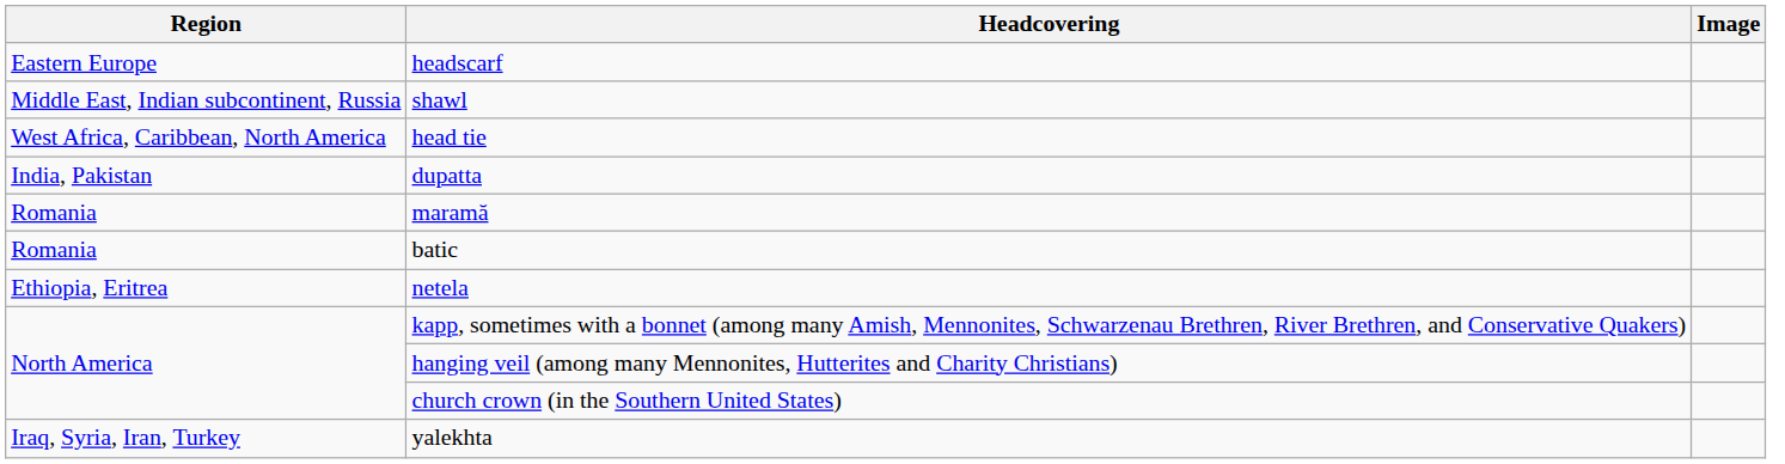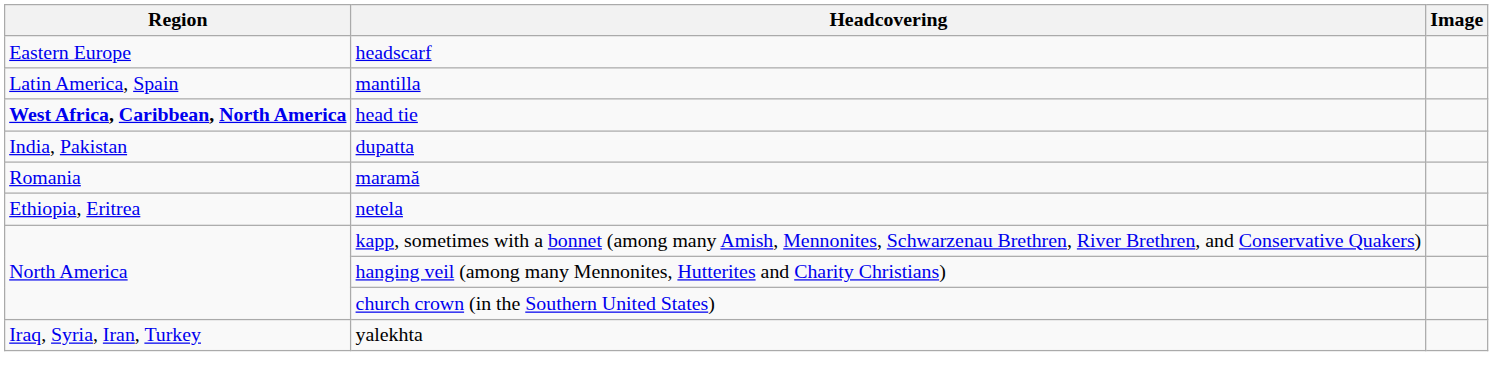+ row: Latin America, Spain | mantilla
- row: Middle East, Indian subcontinent, Russia | shawl
head tie | Region: normal -> bold
- row: Romania | batic
